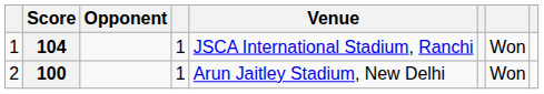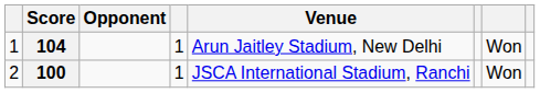104 | Venue: JSCA International Stadium, Ranchi -> Arun Jaitley Stadium, New Delhi
100 | Venue: Arun Jaitley Stadium, New Delhi -> JSCA International Stadium, Ranchi
